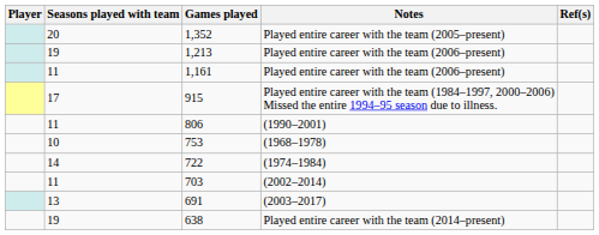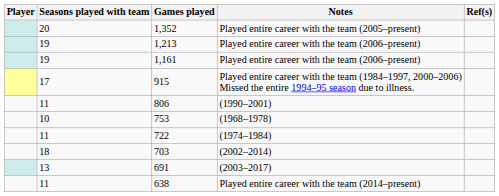1,161 / Played entire career with the team (2006–present) | Seasons played with team: 11 -> 19
(1974–1984) | Seasons played with team: 14 -> 11
(2002–2014) | Seasons played with team: 11 -> 18
Played entire career with the team (2014–present) | Seasons played with team: 19 -> 11
